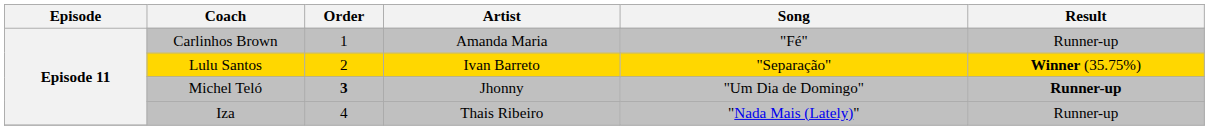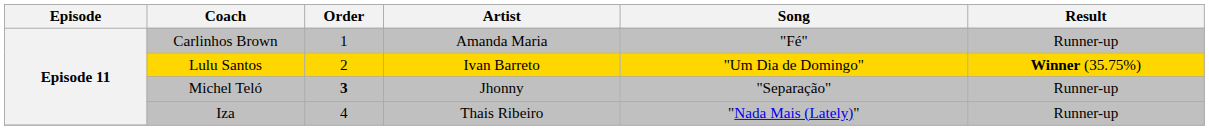Lulu Santos | Song: "Separação" -> "Um Dia de Domingo"
Michel Teló | Song: "Um Dia de Domingo" -> "Separação"
Michel Teló | Result: bold -> normal
